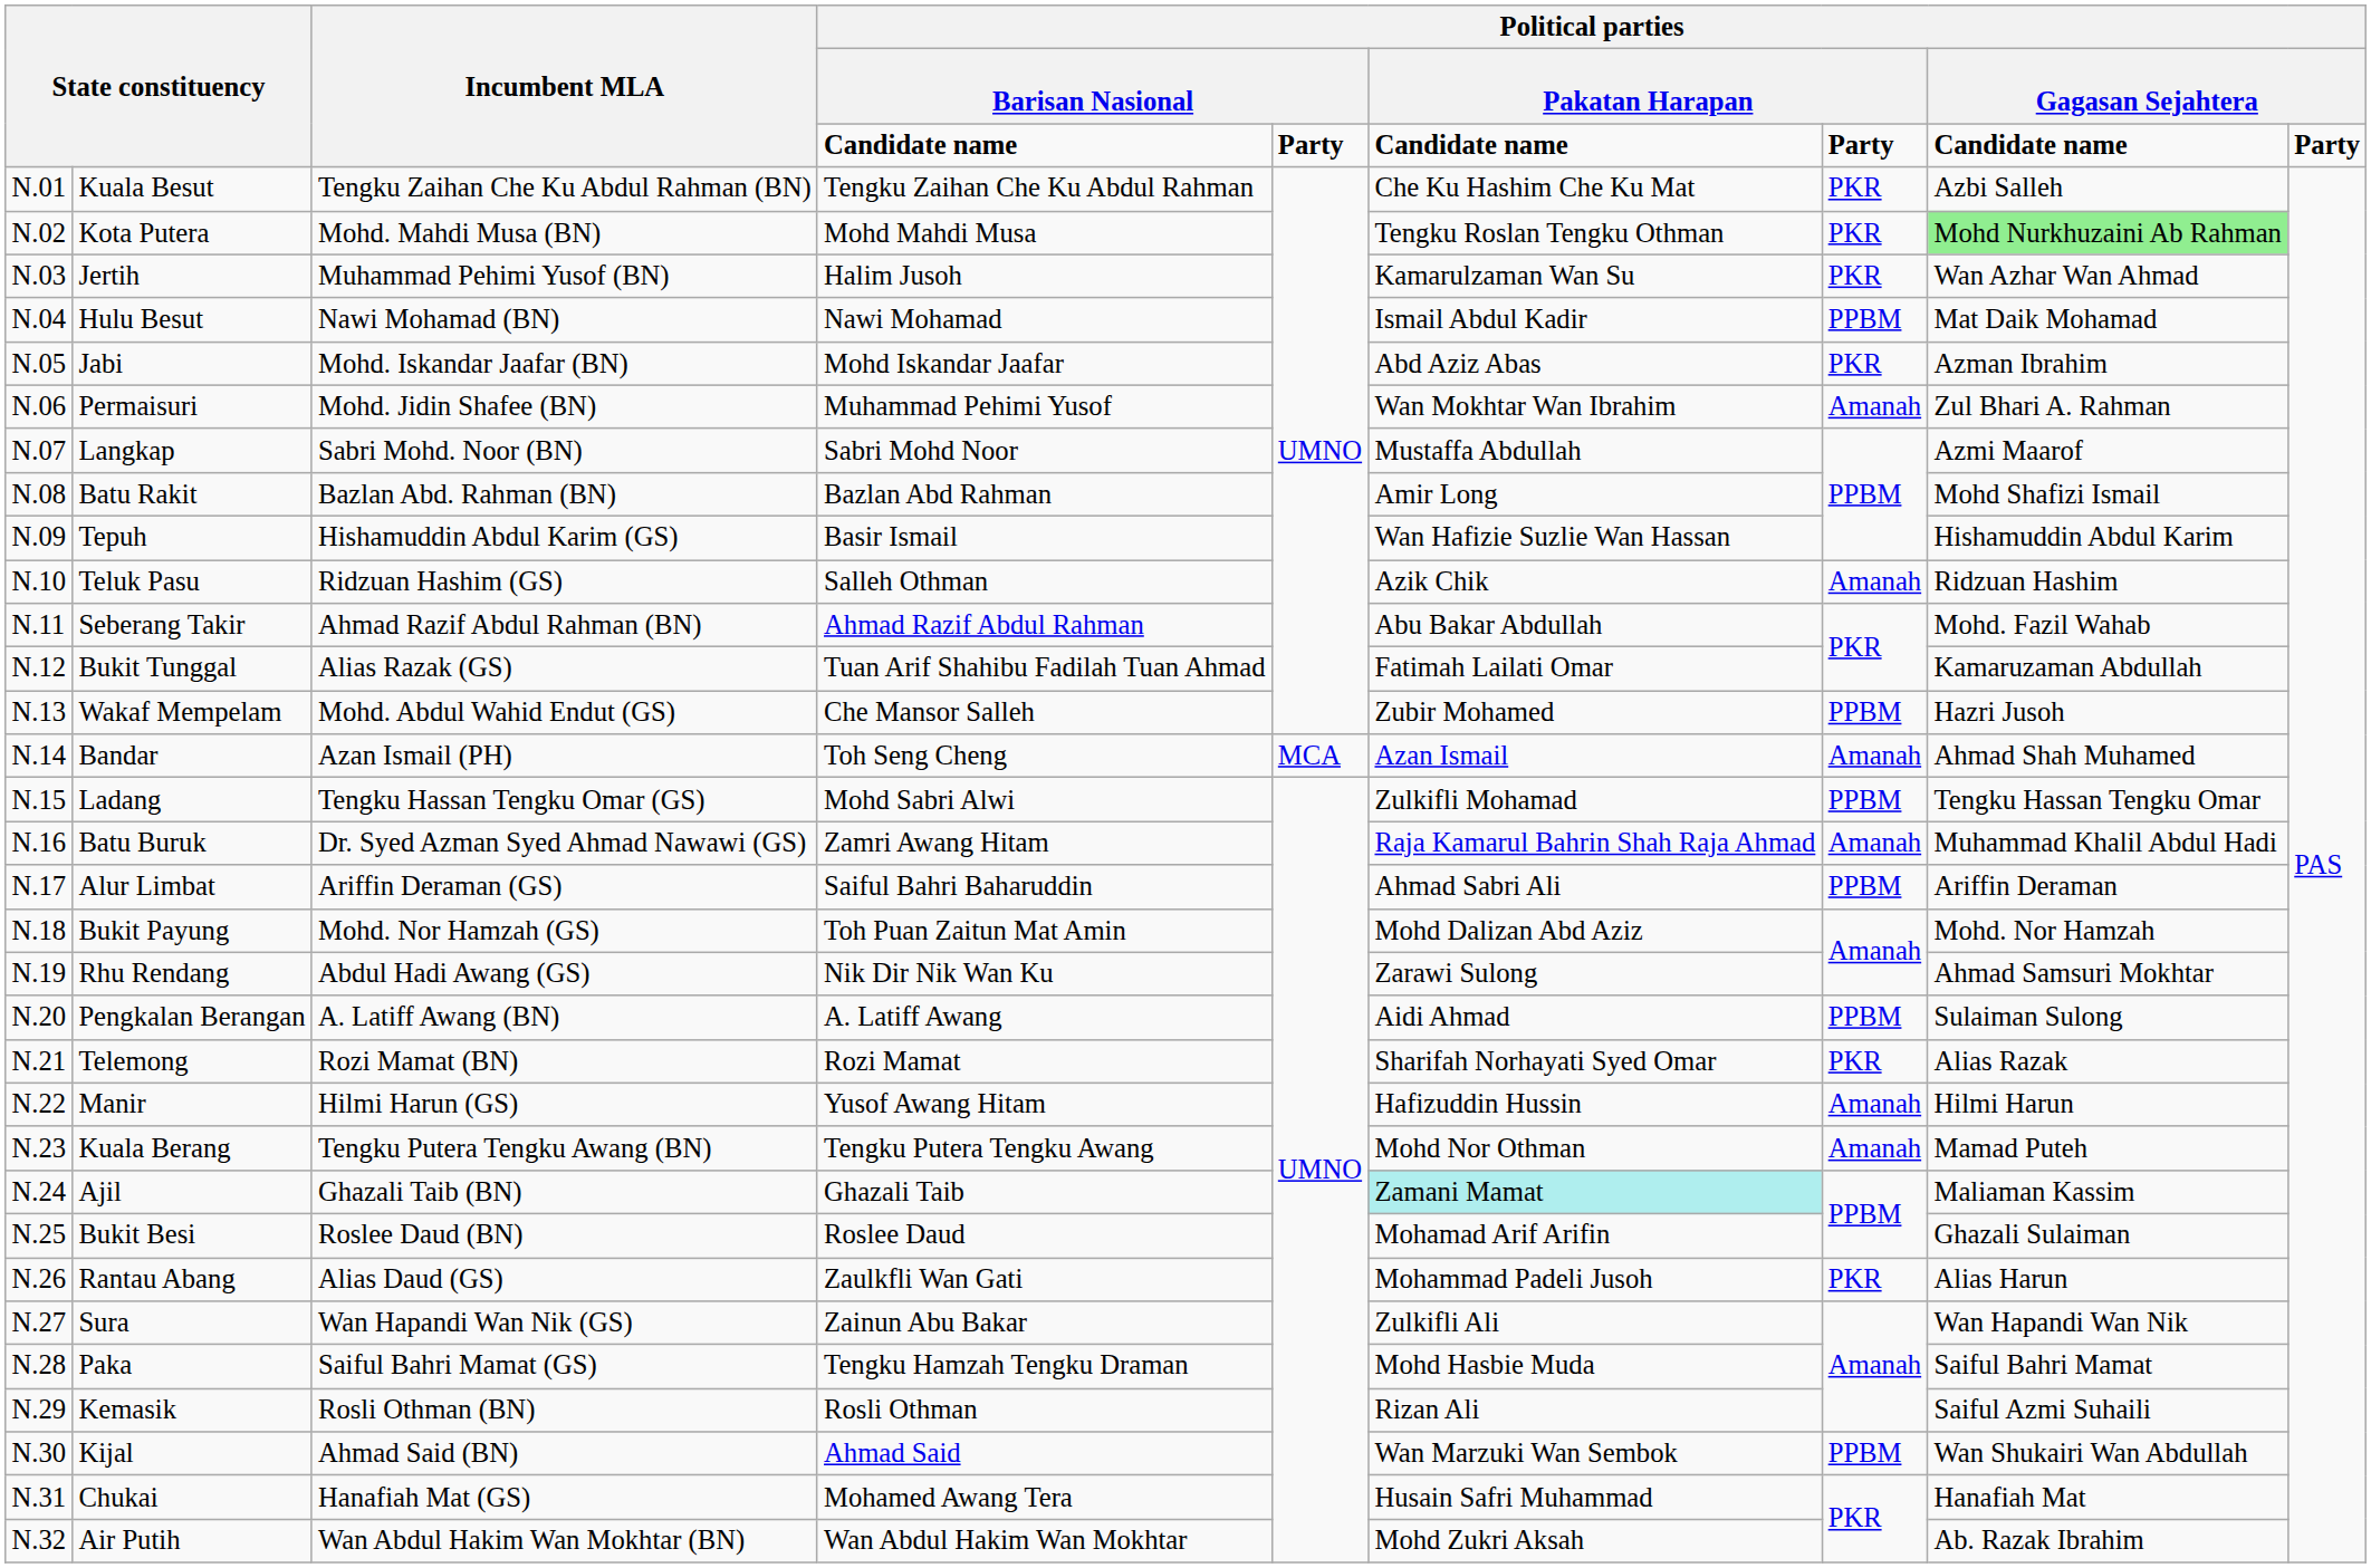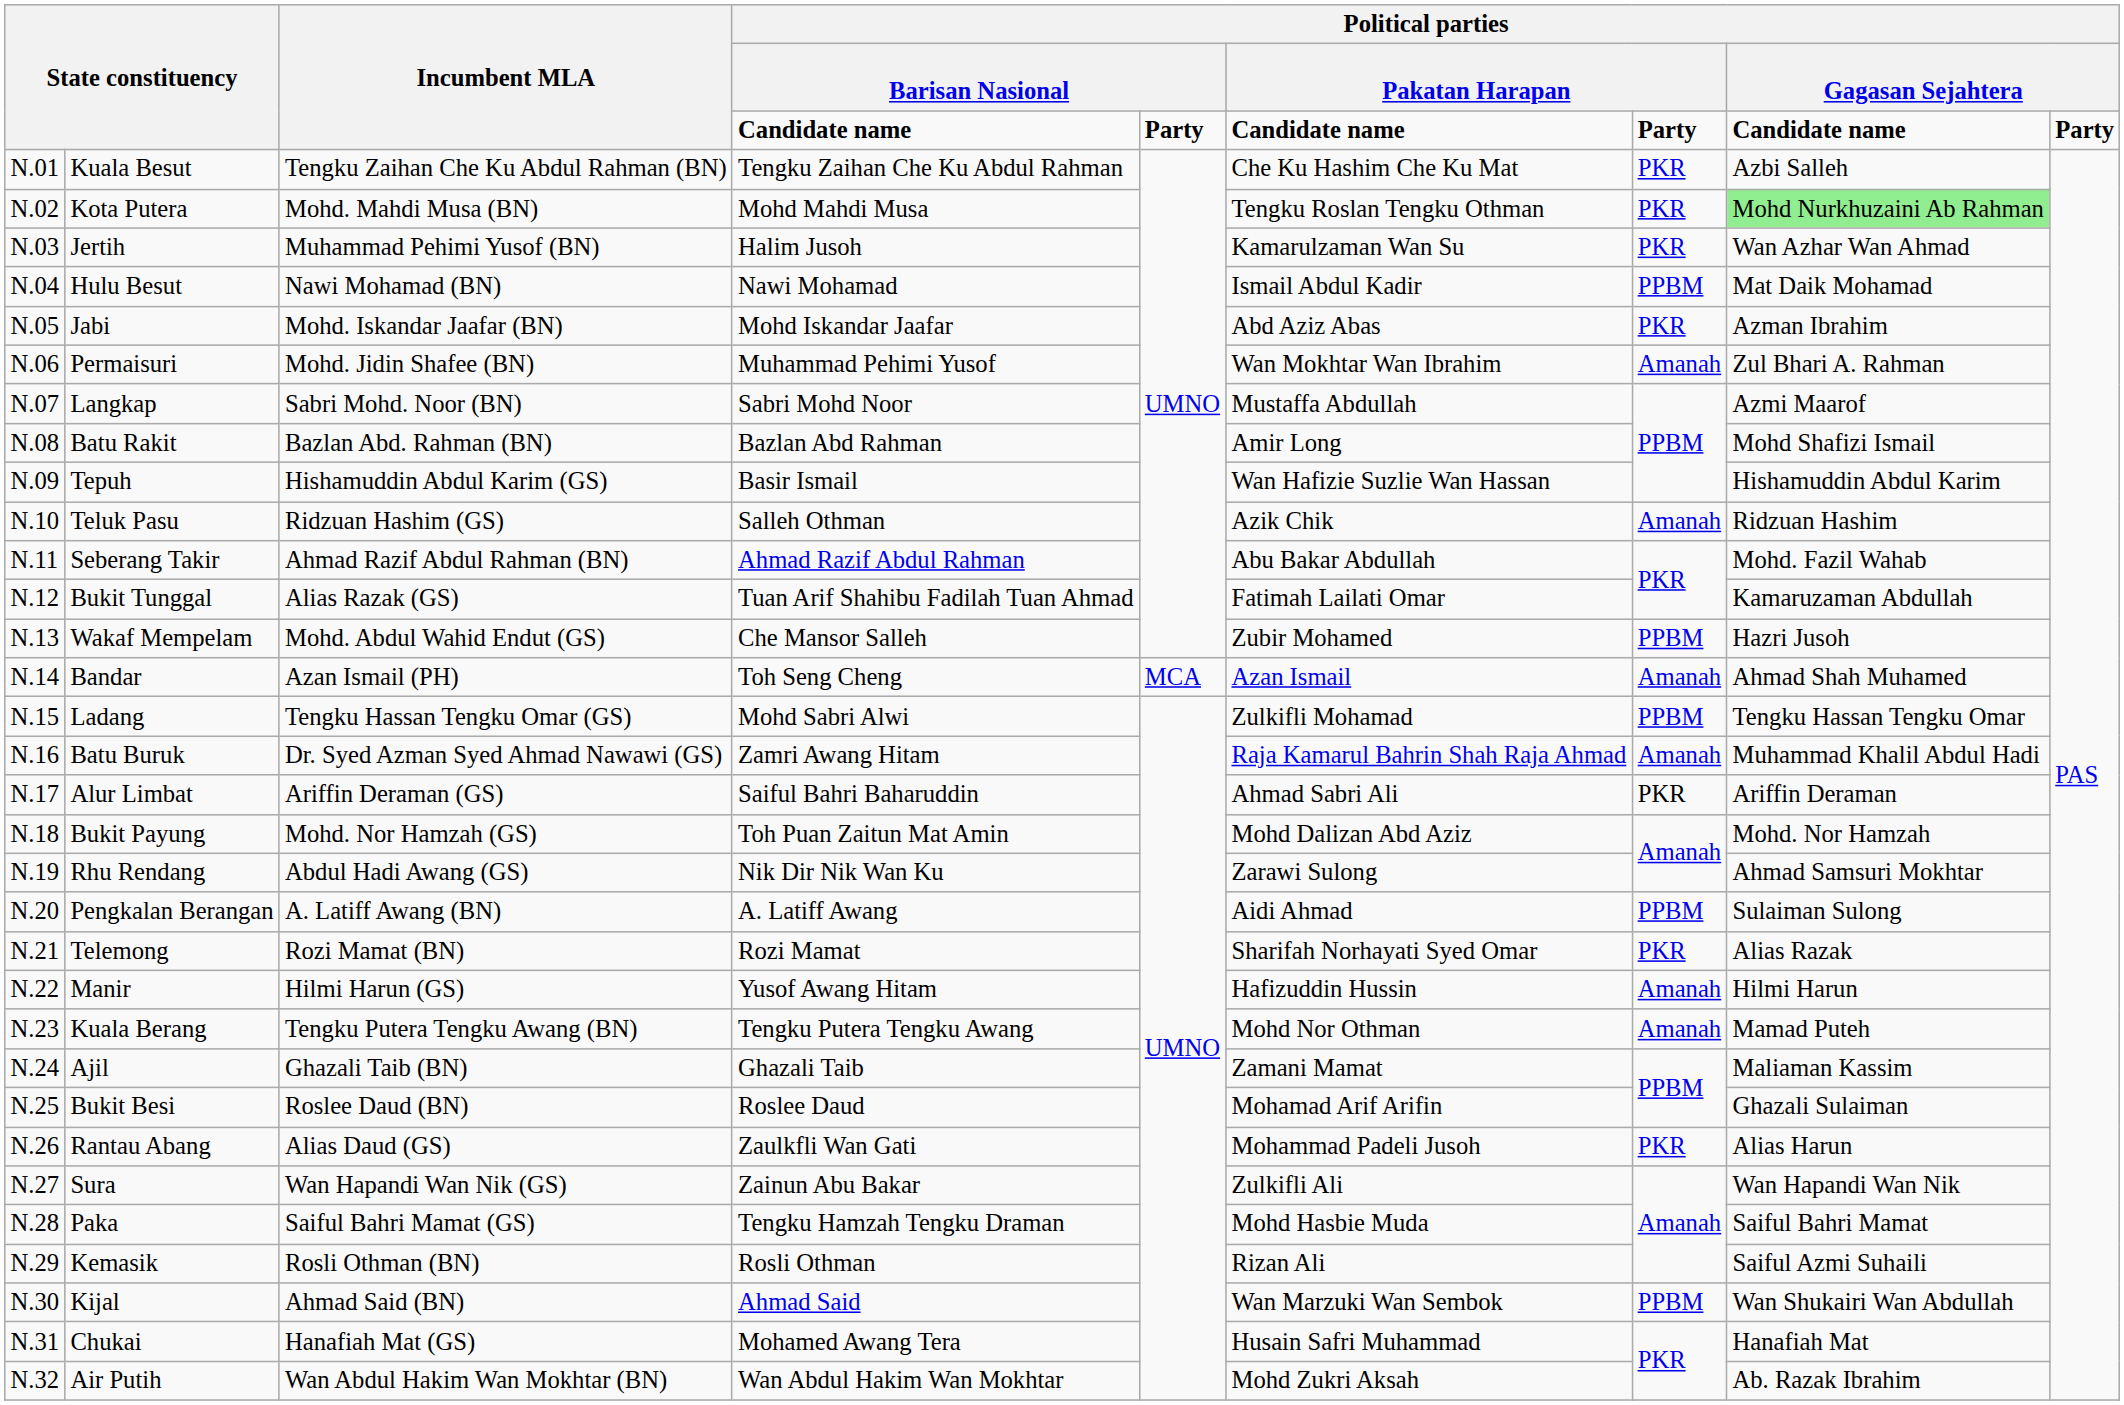Alur Limbat | column 7: PPBM -> PKR
Ajil | column 6: paleturquoise background -> no background
